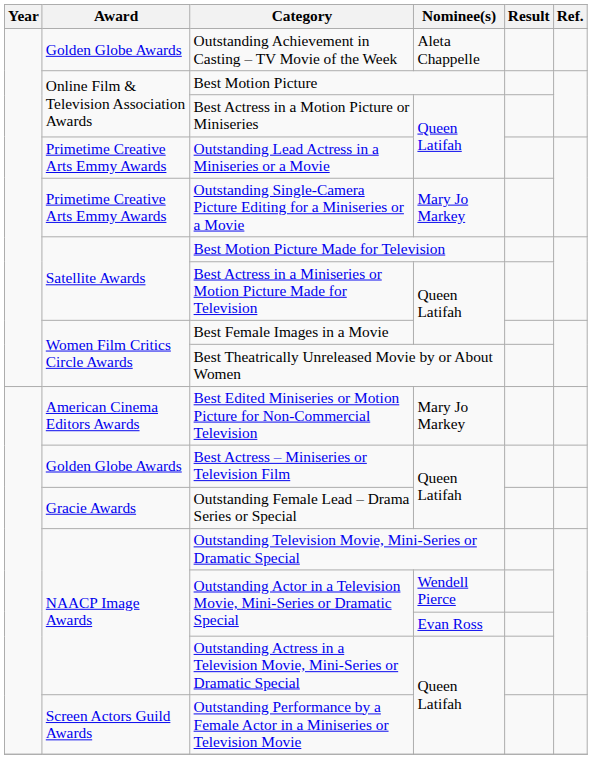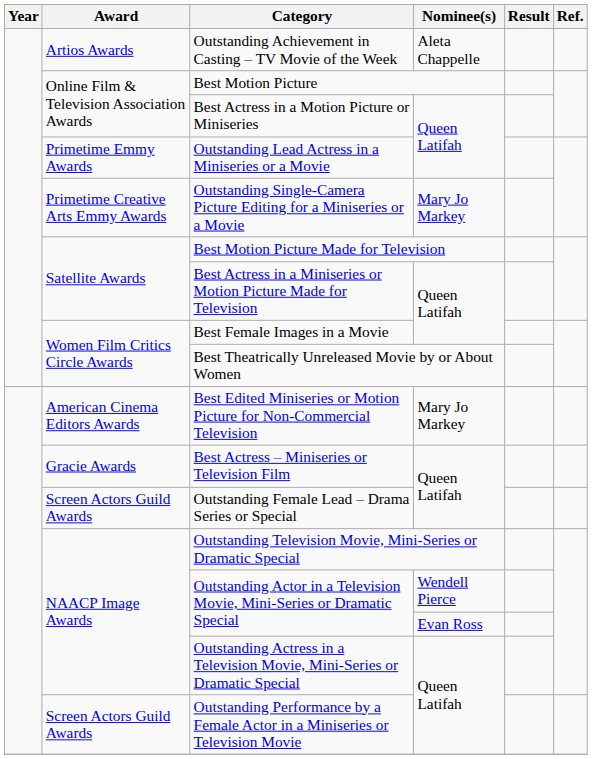Outstanding Achievement in Casting – TV Movie of the Week | Award: Golden Globe Awards -> Artios Awards
Outstanding Lead Actress in a Miniseries or a Movie | Award: Primetime Creative Arts Emmy Awards -> Primetime Emmy Awards
Best Actress – Miniseries or Television Film | Award: Golden Globe Awards -> Gracie Awards
Outstanding Female Lead – Drama Series or Special | Award: Gracie Awards -> Screen Actors Guild Awards
